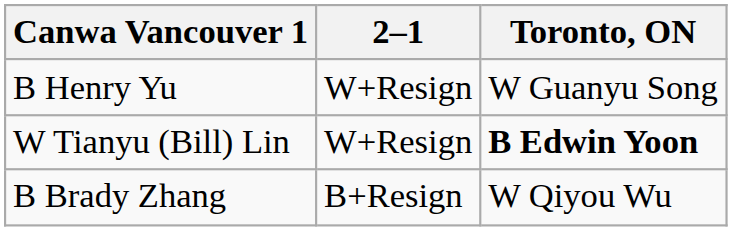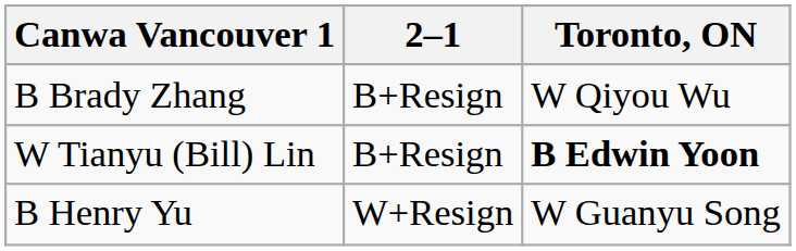rows swapped: B Henry Yu <-> B Brady Zhang
W Tianyu (Bill) Lin | 2–1: W+Resign -> B+Resign
